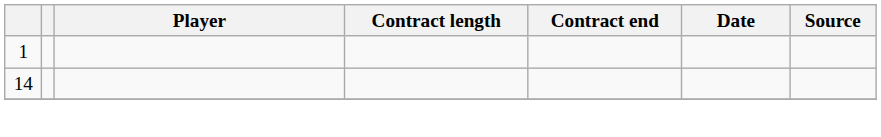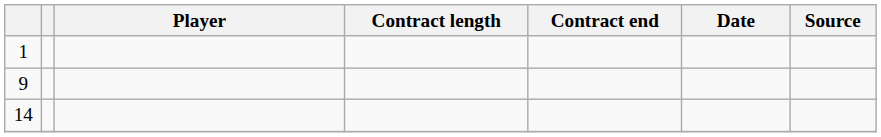+ row: 9
